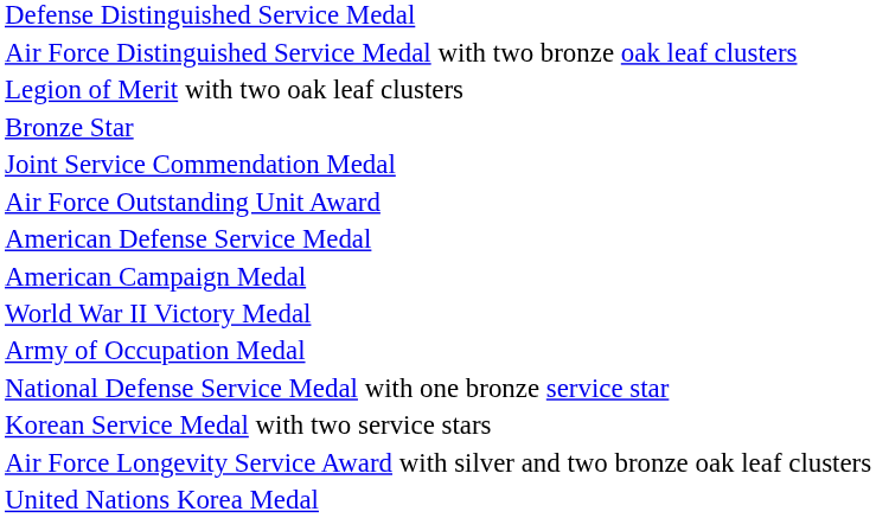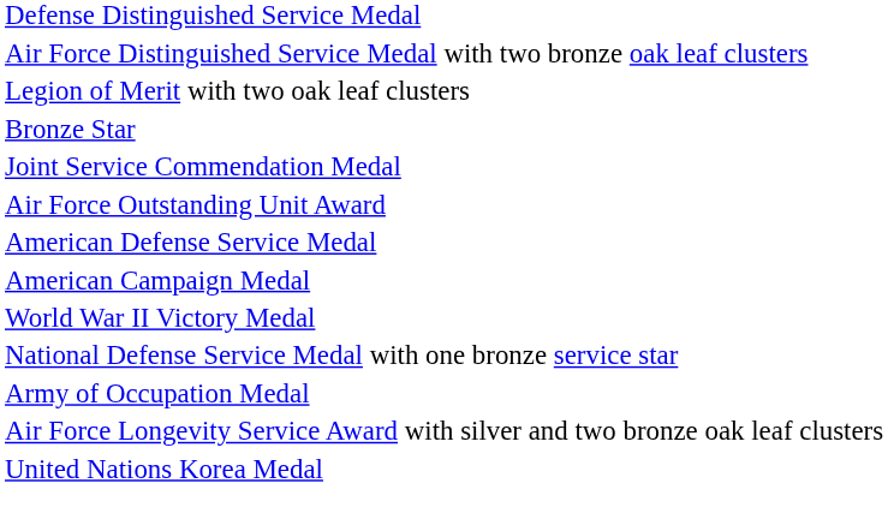rows swapped: Army of Occupation Medal <-> National Defense Service Medal with one bronze service star
- row: Korean Service Medal with two service stars
